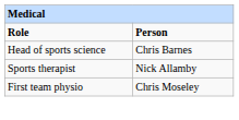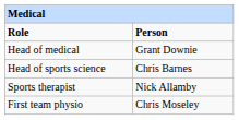+ row: Head of medical | Grant Downie
